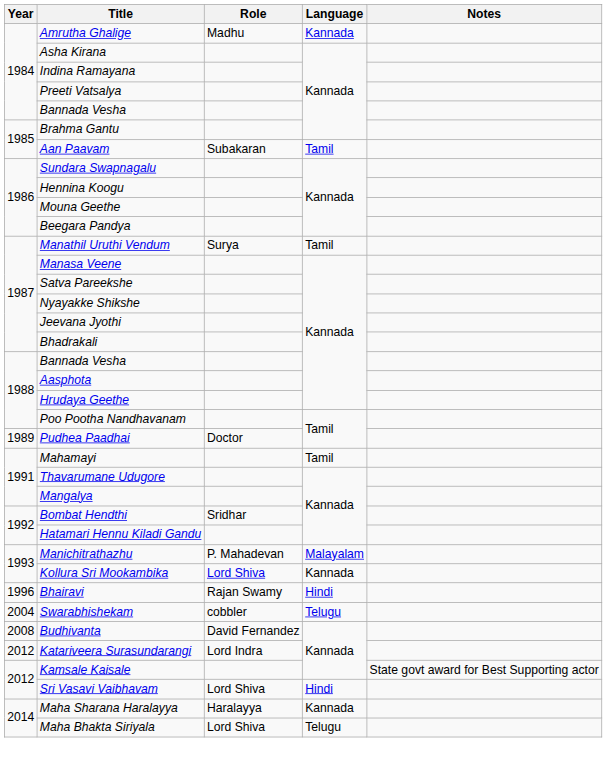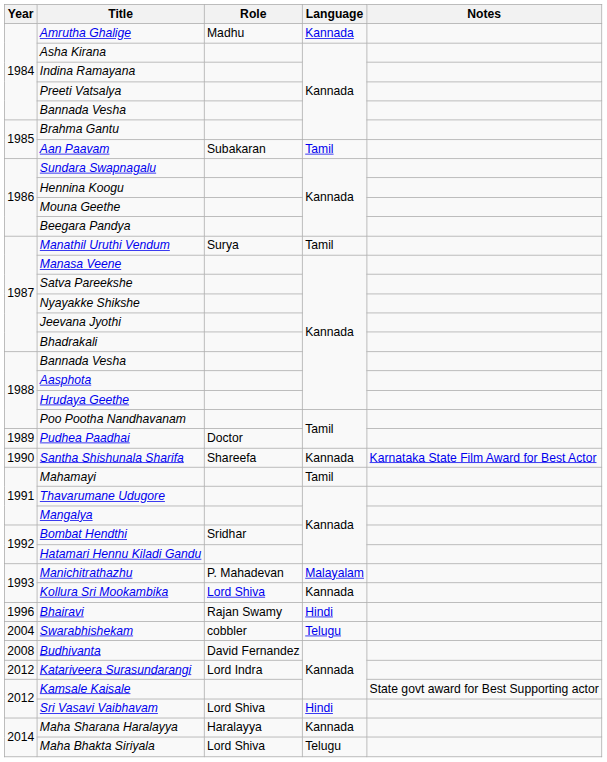+ row: 1990 | Santha Shishunala Sharifa | Shareefa | Kannada | Karnataka State Film Award for Best Actor
